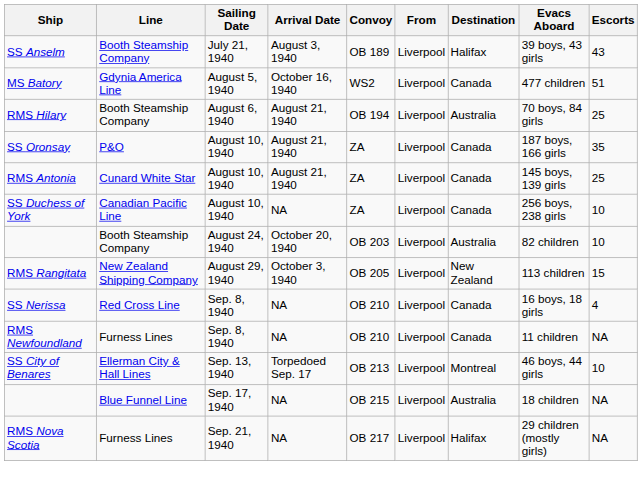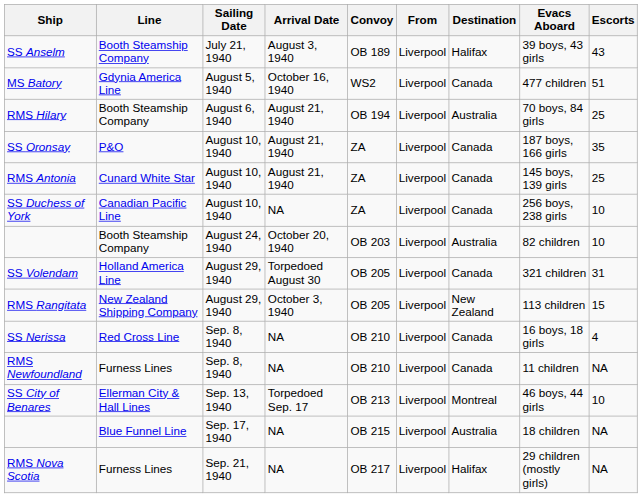+ row: SS Volendam | Holland America Line | August 29, 1940 | Torpedoed August 30 | OB 205 | Liverpool | Canada | 321 children | 31
